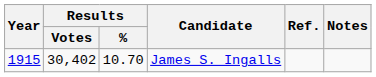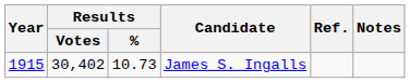James S. Ingalls | Results / %: 10.70 -> 10.73
